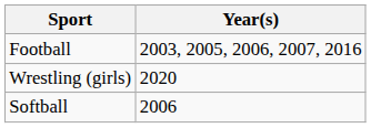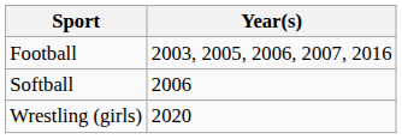rows swapped: Softball <-> Wrestling (girls)
